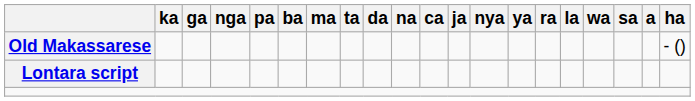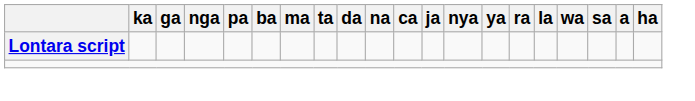- row: Old Makassarese | - ()
